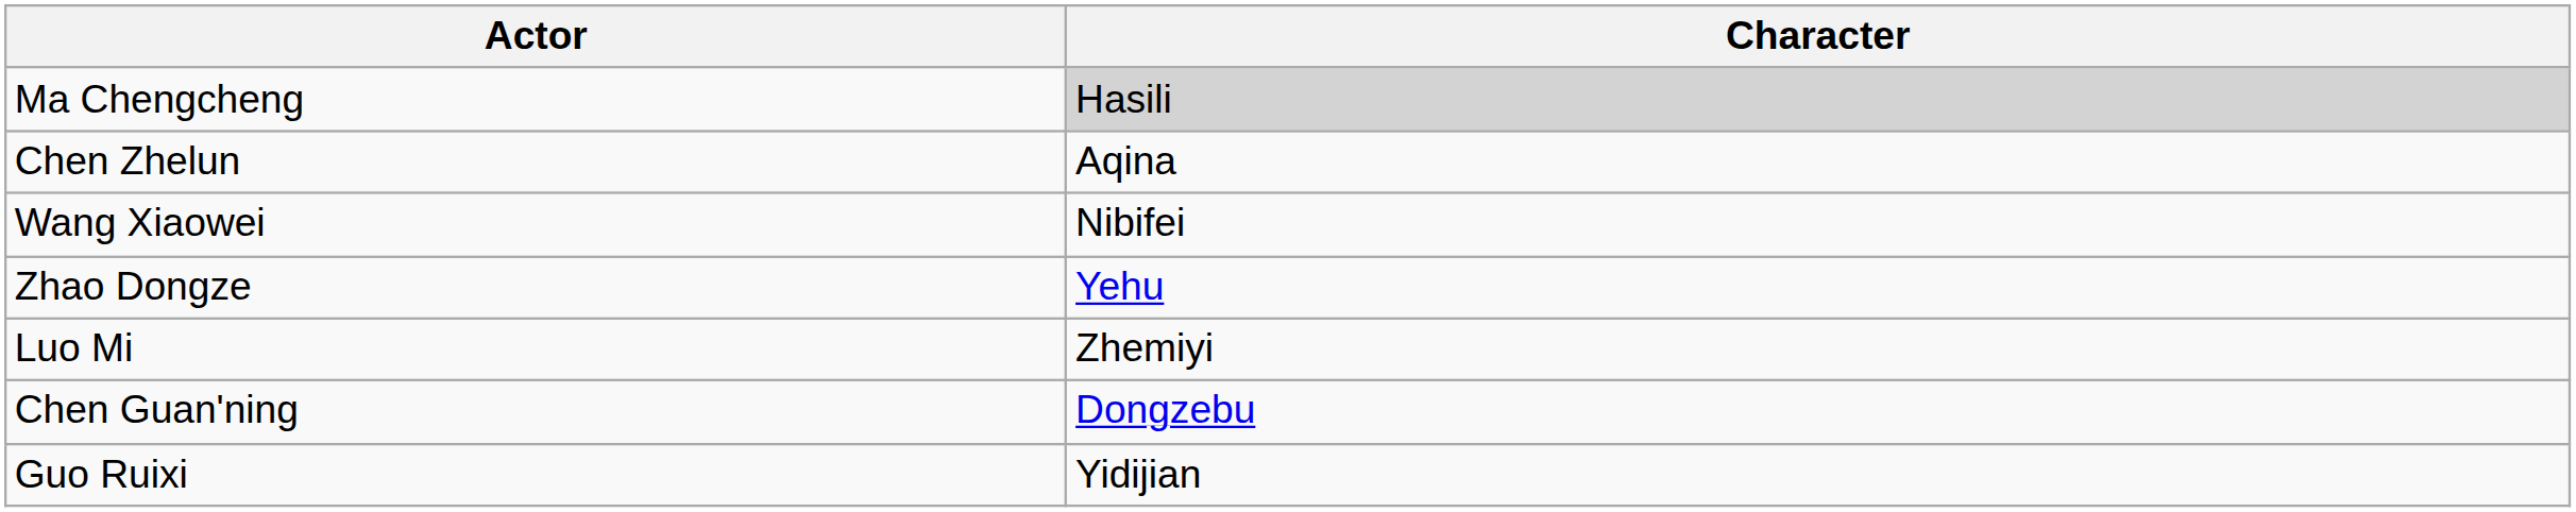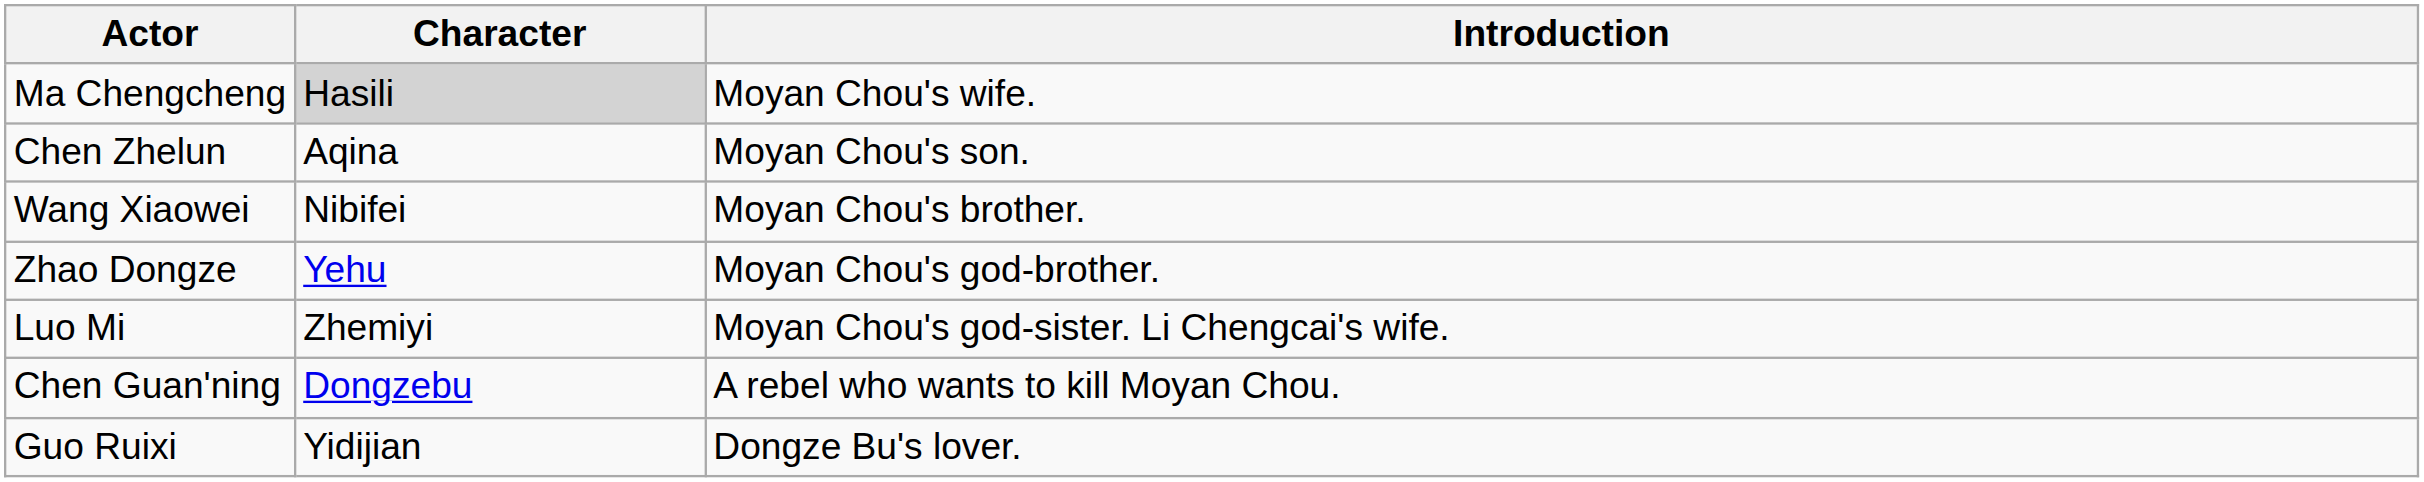+ column: Introduction | Moyan Chou's wife. | Moyan Chou's son. | Moyan Chou's brother. | Moyan Chou's god-brother. | Moyan Chou's god-sister. Li Chengcai's wife. | A rebel who wants to kill Moyan Chou. | Dongze Bu's lover.
